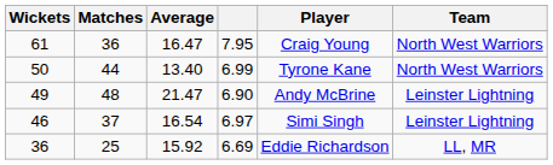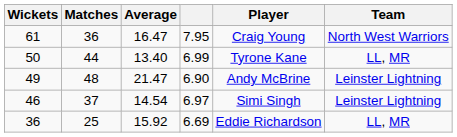50 | Team: North West Warriors -> LL, MR
46 | Average: 16.54 -> 14.54
